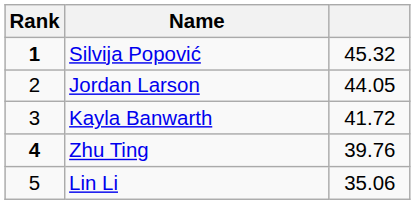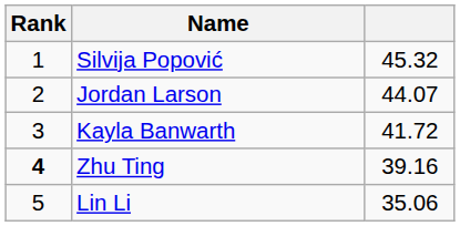Silvija Popović | Rank: bold -> normal
Jordan Larson | column 3: 44.05 -> 44.07
Zhu Ting | column 3: 39.76 -> 39.16
